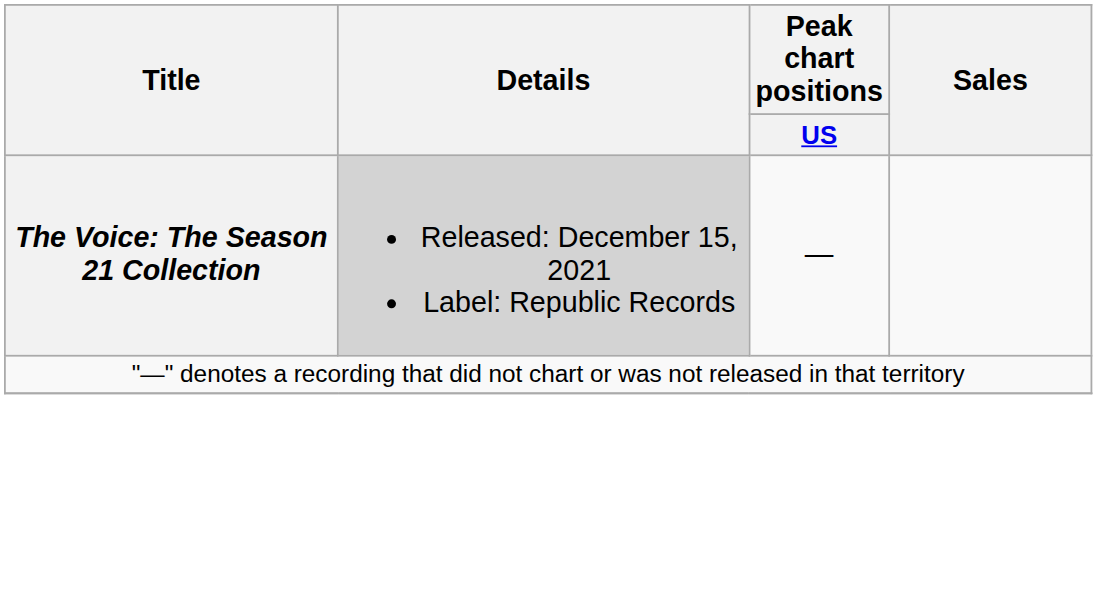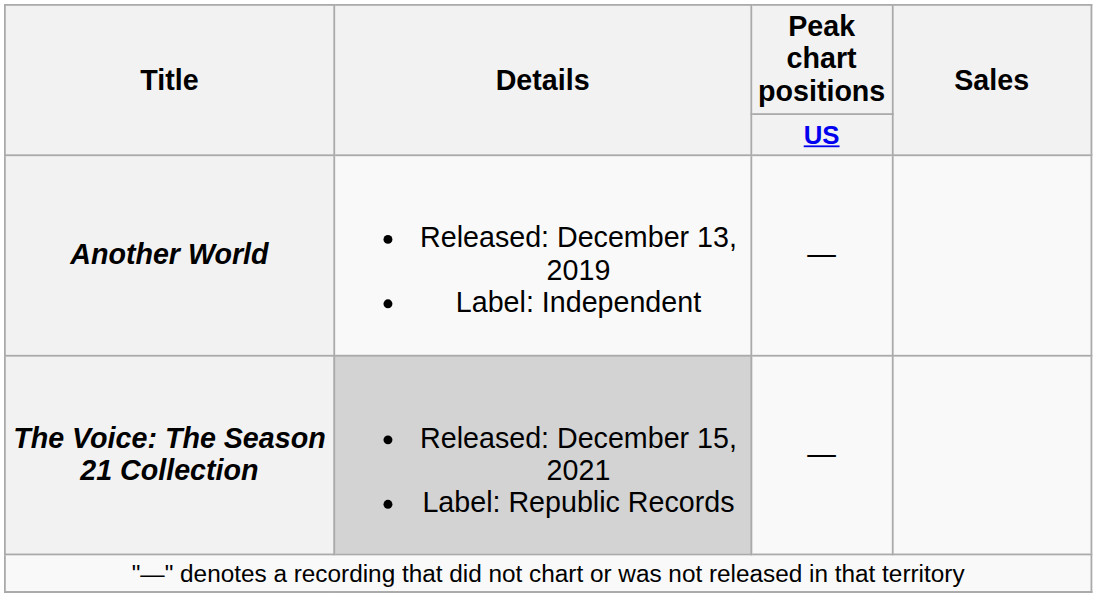+ row: Another World | Released: December 13, 2019 Label: Independent | —
